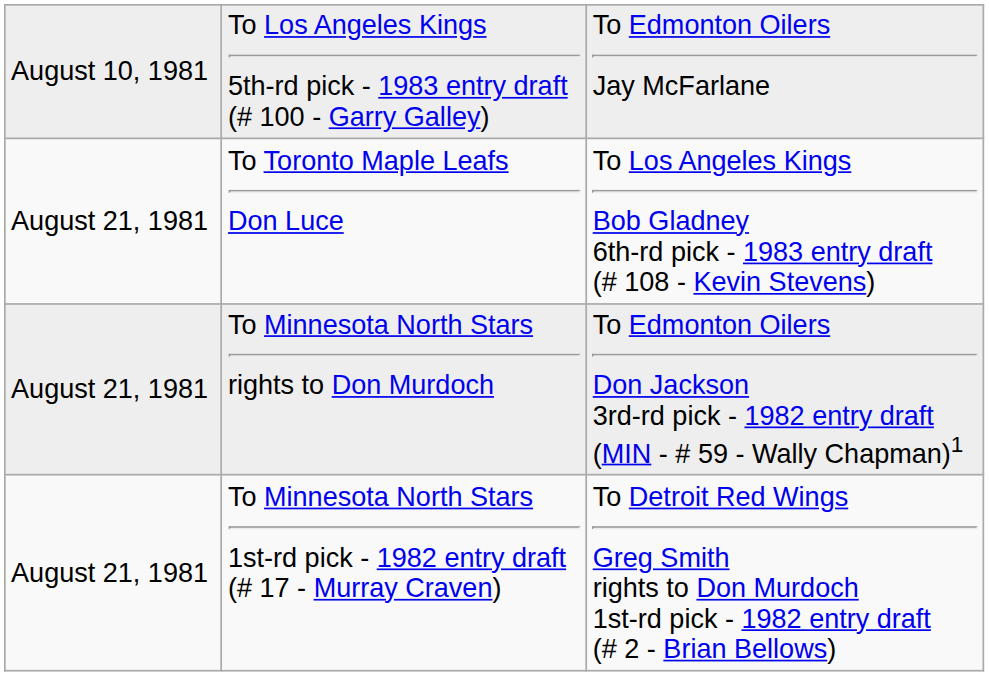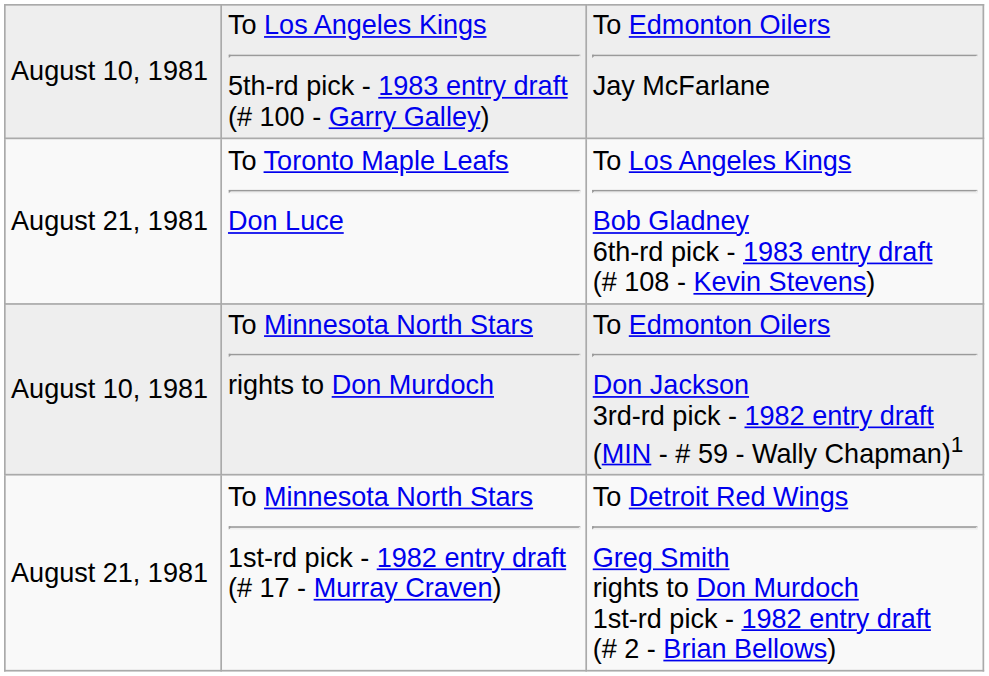To Minnesota North Stars rights to Don Murdoch | column 1: August 21, 1981 -> August 10, 1981
